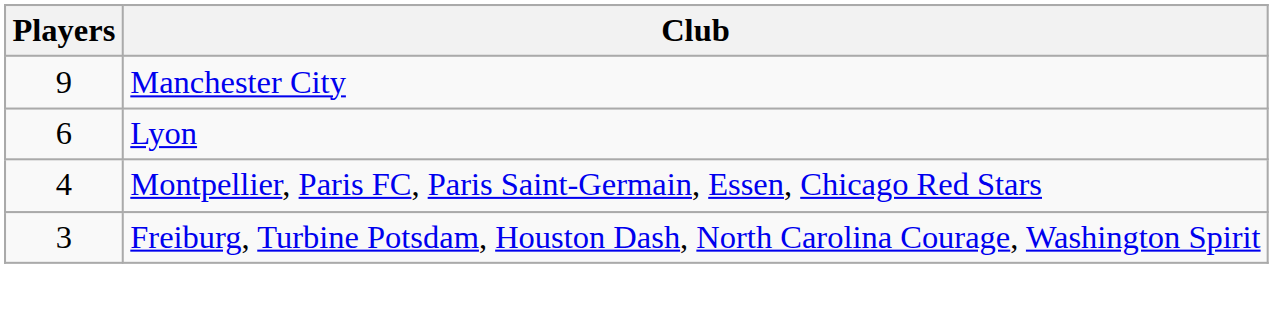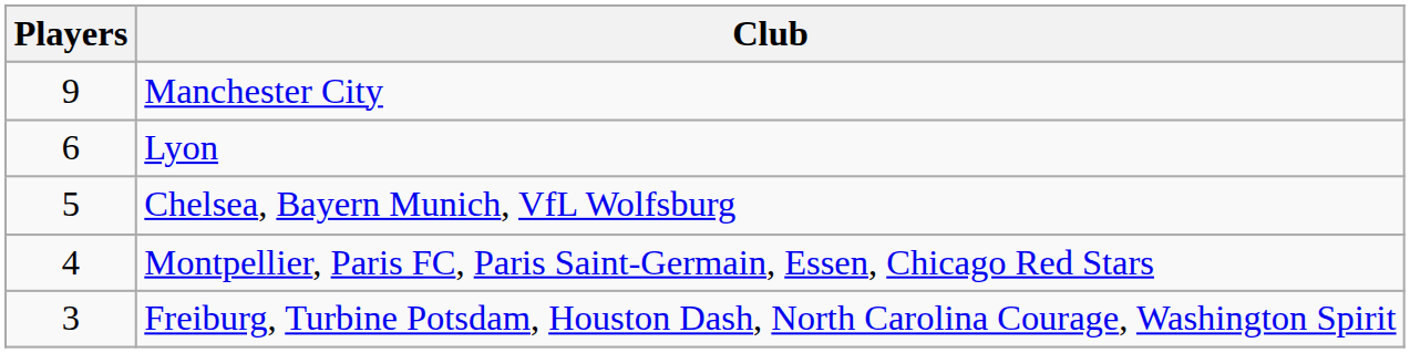+ row: 5 | Chelsea, Bayern Munich, VfL Wolfsburg
